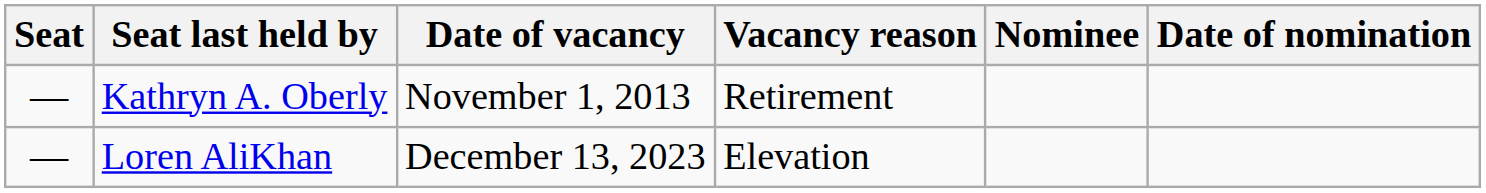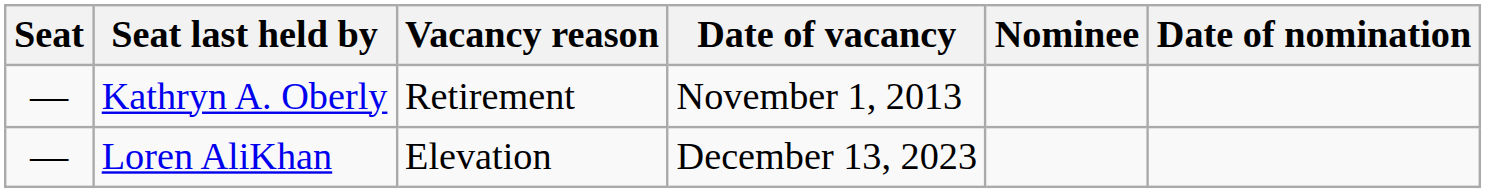columns swapped: Vacancy reason <-> Date of vacancy
